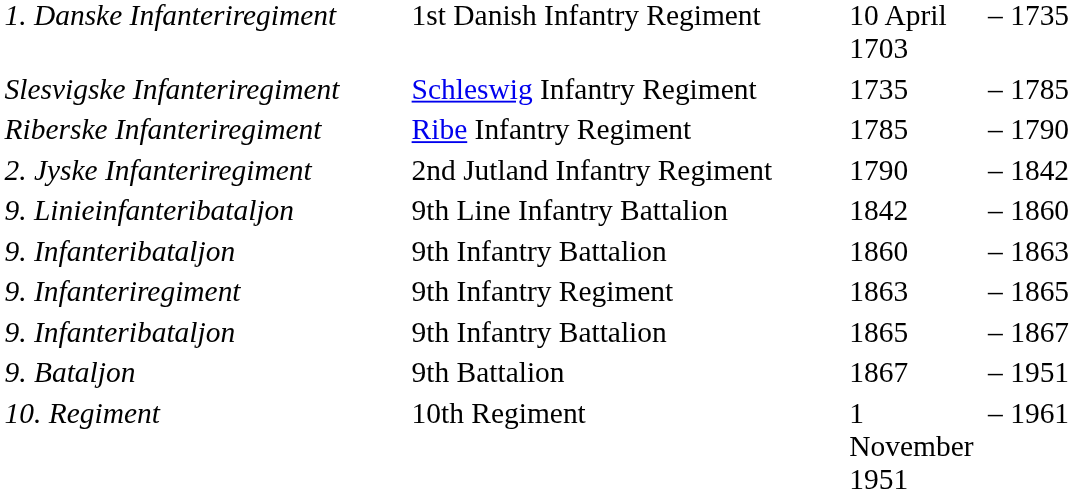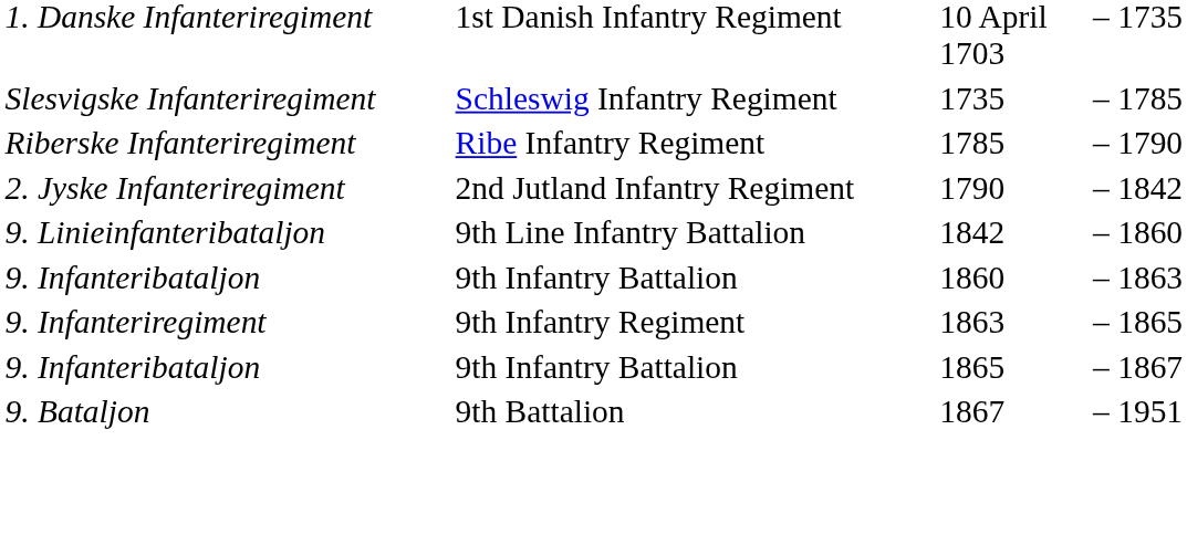- row: 10. Regiment | 10th Regiment | 1 November 1951 | – | 1961
